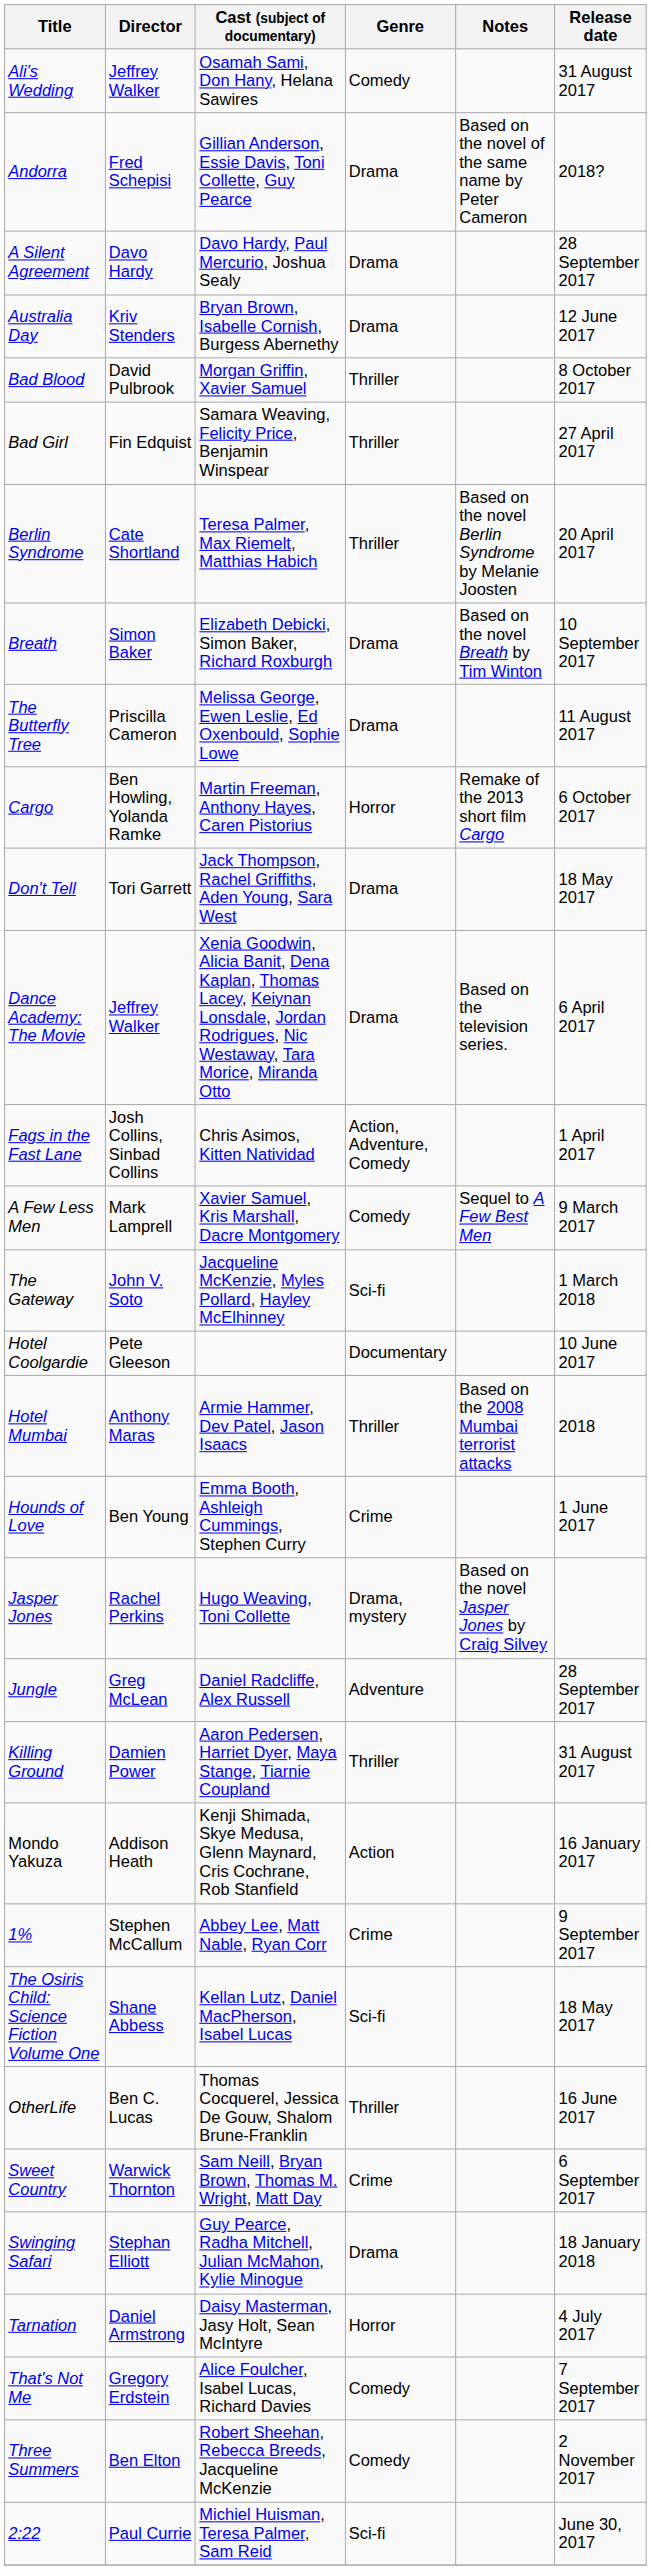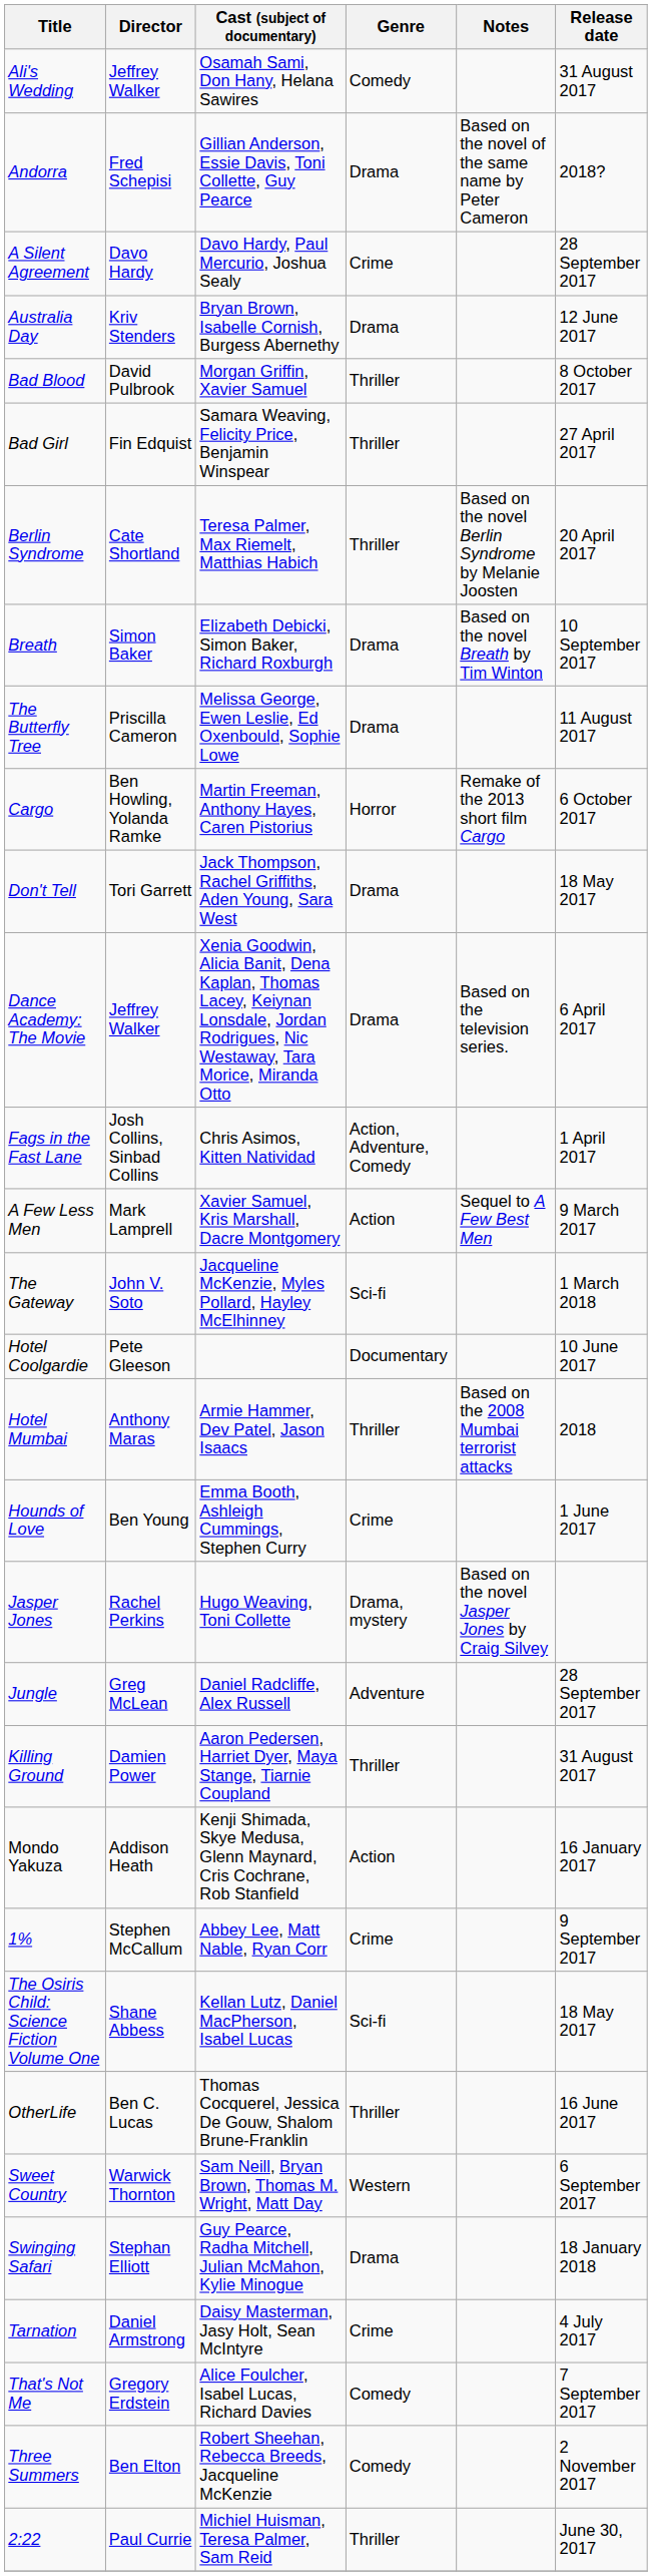A Silent Agreement | Genre: Drama -> Crime
A Few Less Men | Genre: Comedy -> Action
Sweet Country | Genre: Crime -> Western
Tarnation | Genre: Horror -> Crime
2:22 | Genre: Sci-fi -> Thriller
